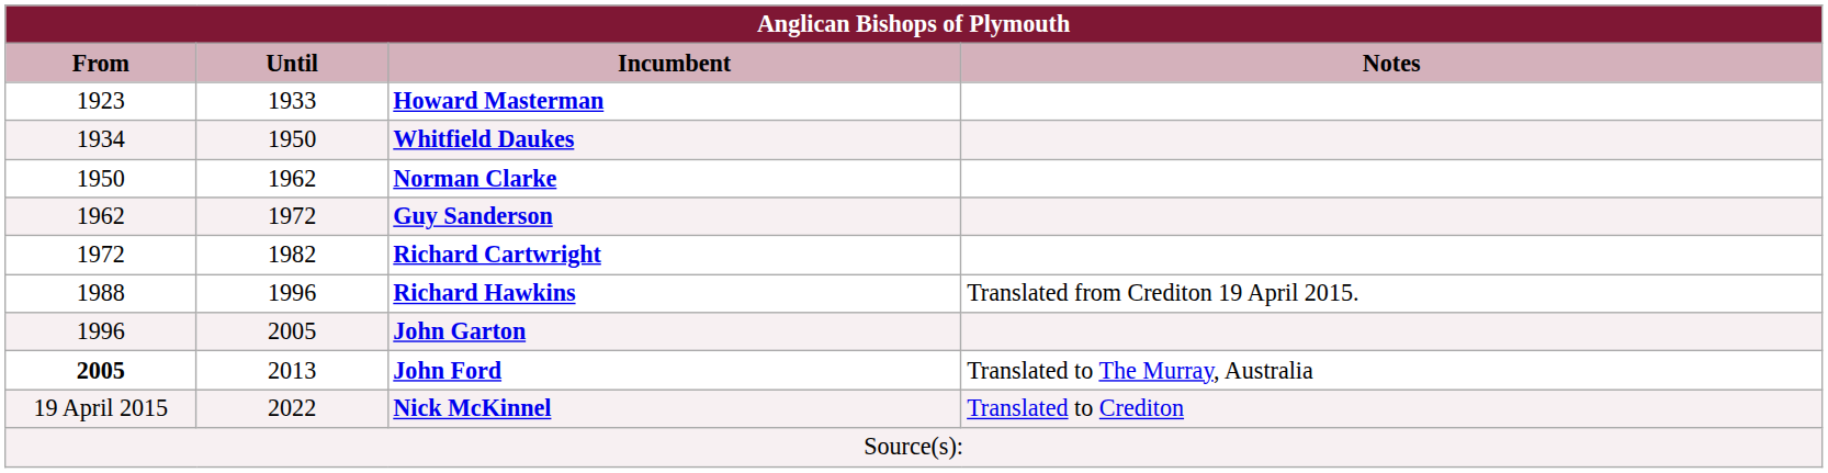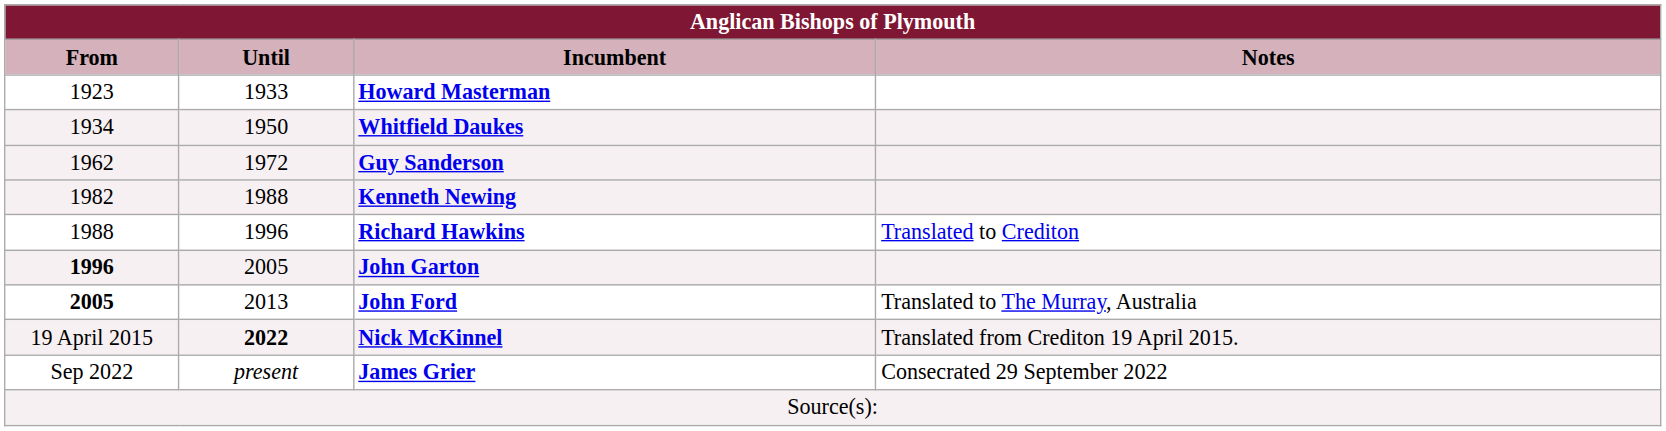- row: 1950 | 1962 | Norman Clarke
- row: 1972 | 1982 | Richard Cartwright
+ row: 1982 | 1988 | Kenneth Newing
Richard Hawkins | Notes: Translated from Crediton 19 April 2015. -> Translated to Crediton
John Garton | From: normal -> bold
Nick McKinnel | Until: normal -> bold
Nick McKinnel | Notes: Translated to Crediton -> Translated from Crediton 19 April 2015.
+ row: Sep 2022 | present | James Grier | Consecrated 29 September 2022
